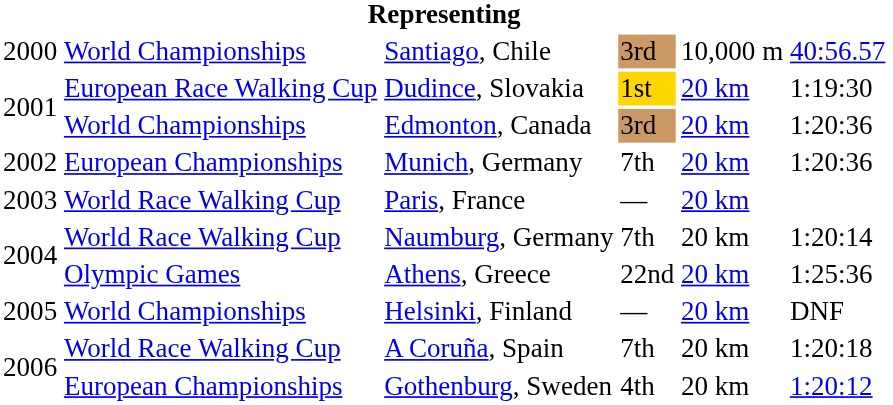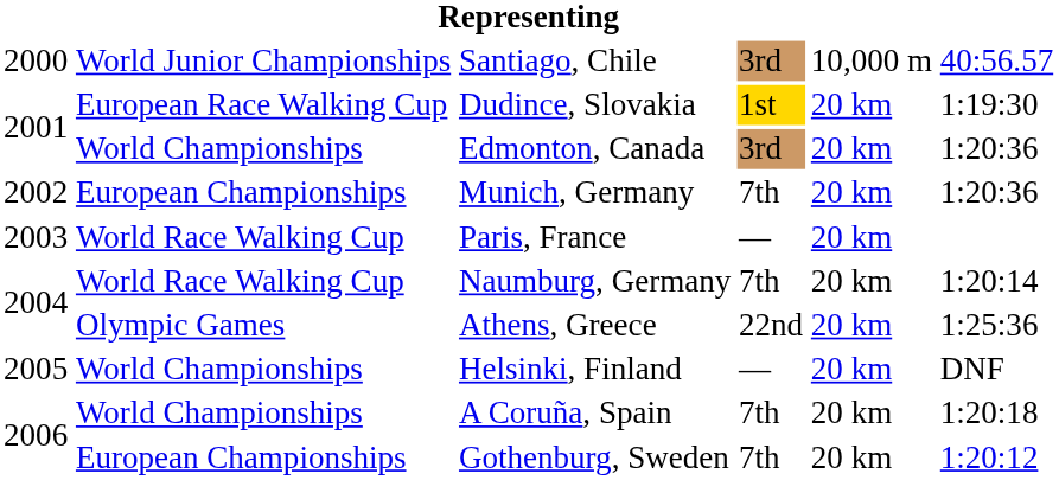Santiago, Chile | column 2: World Championships -> World Junior Championships
A Coruña, Spain | column 2: World Race Walking Cup -> World Championships
Gothenburg, Sweden | column 4: 4th -> 7th
